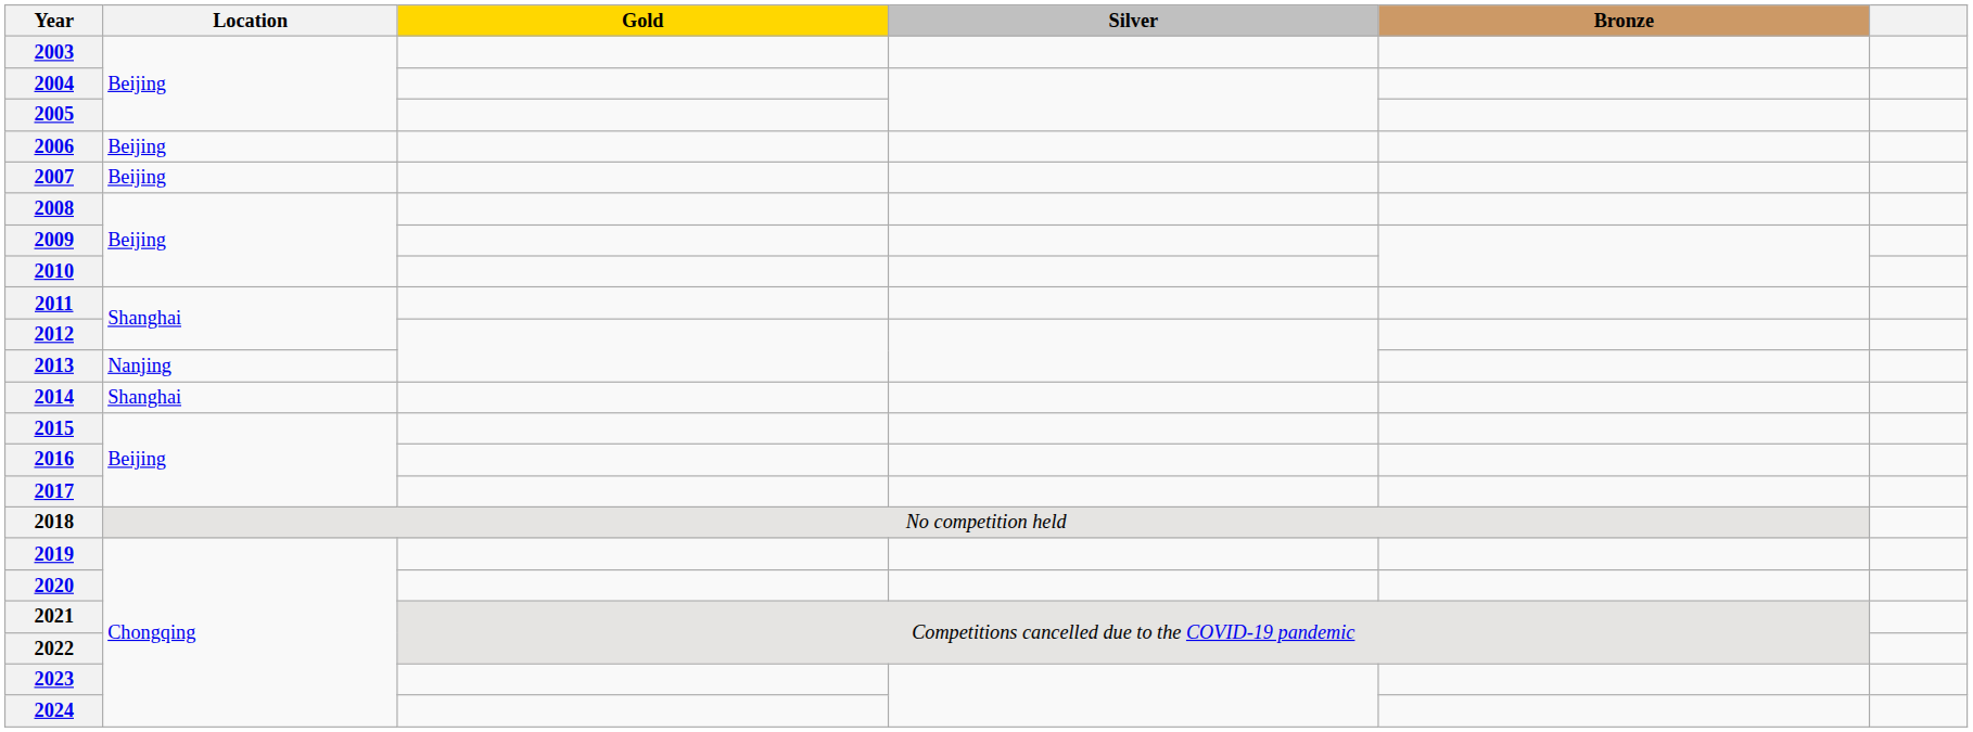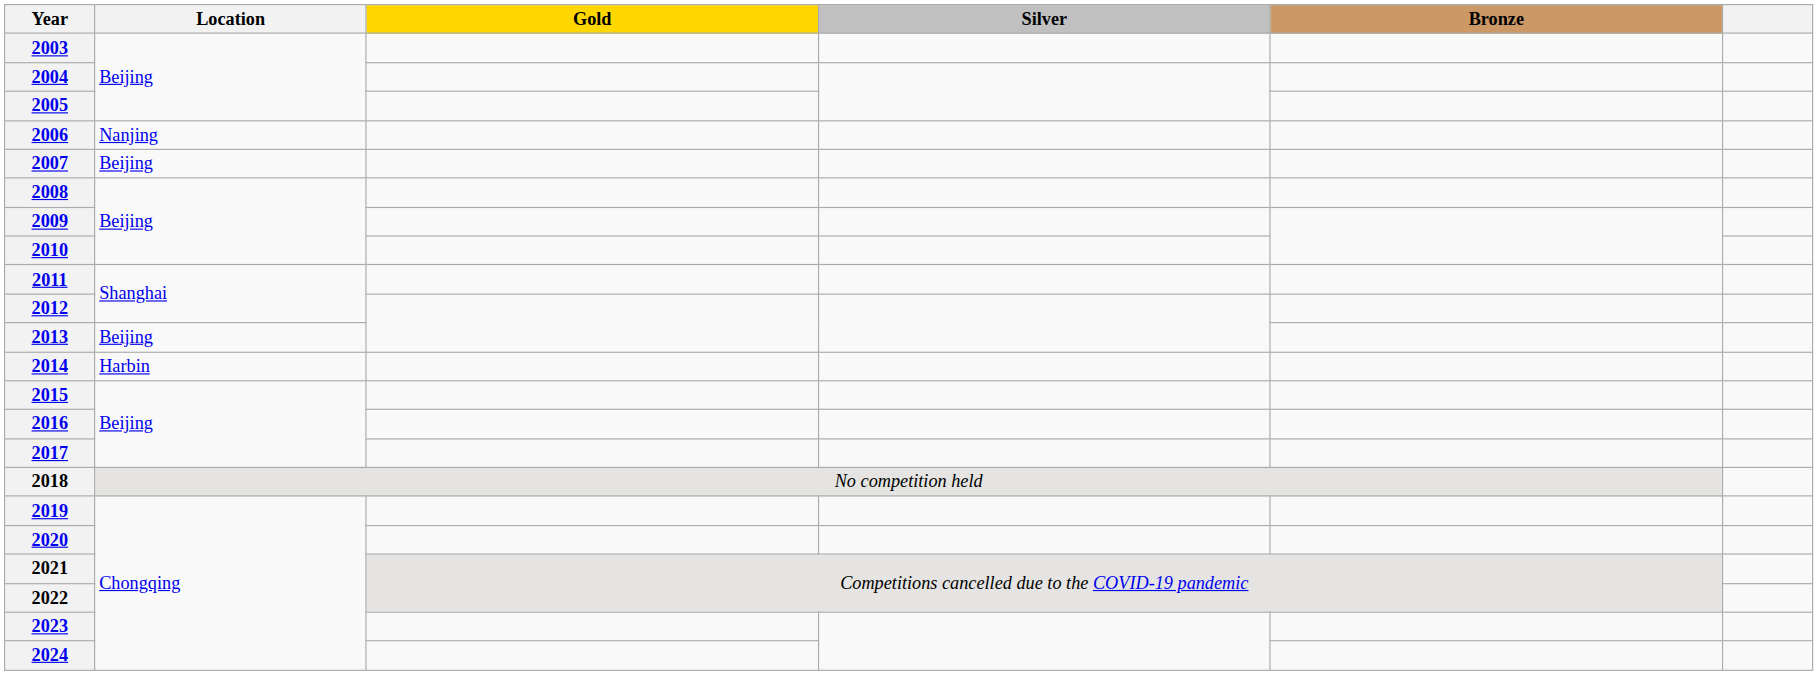2006 | Location: Beijing -> Nanjing
2013 | Location: Nanjing -> Beijing
2014 | Location: Shanghai -> Harbin
